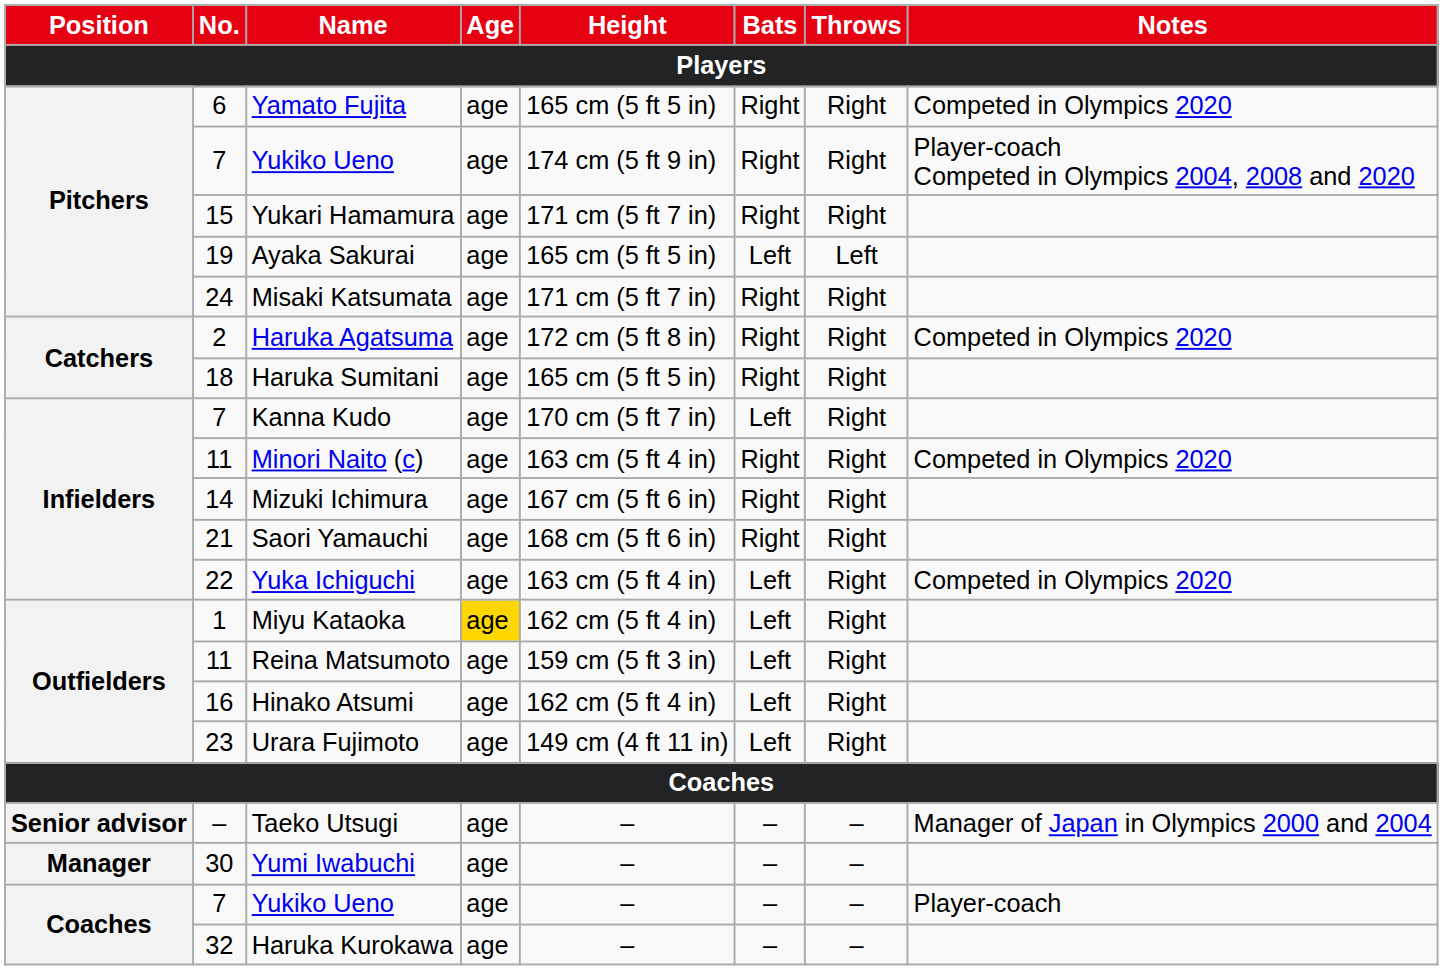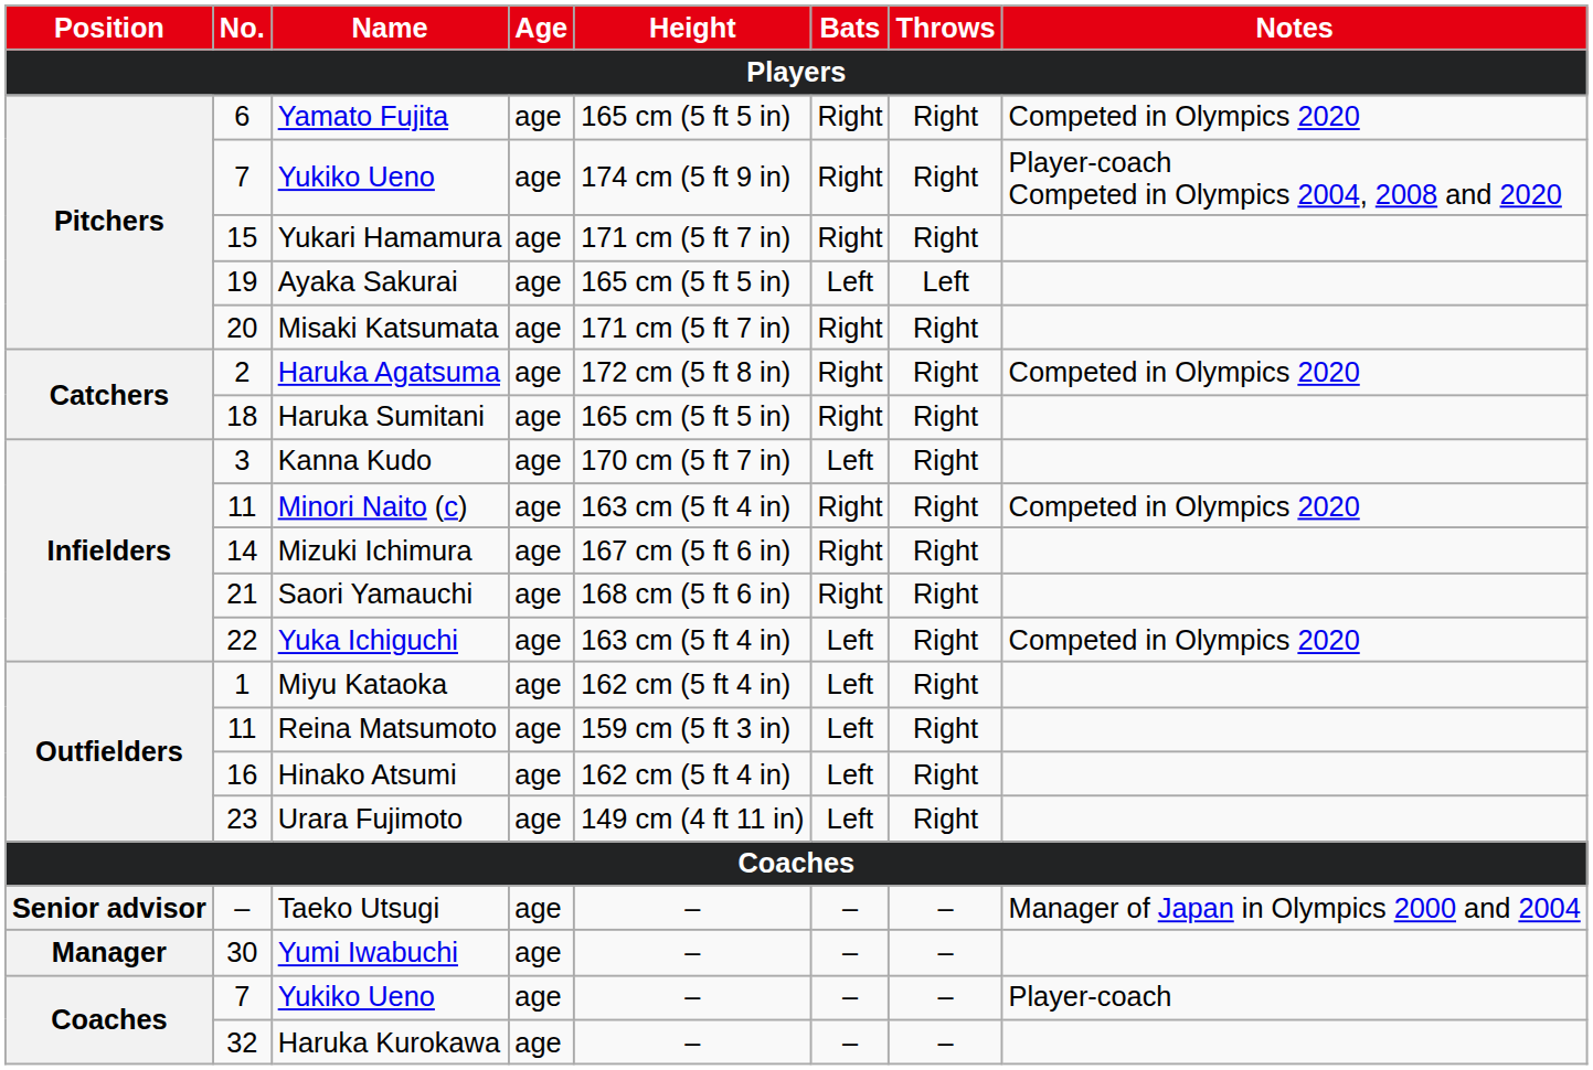Misaki Katsumata | No.: 24 -> 20
Kanna Kudo | No.: 7 -> 3
Miyu Kataoka | Age: gold background -> no background
